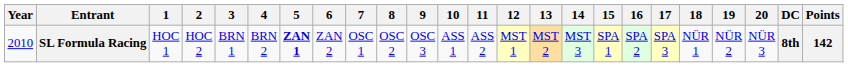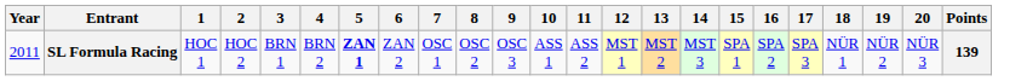- column: DC | 8th
SL Formula Racing | Year: 2010 -> 2011
SL Formula Racing | Points: 142 -> 139
